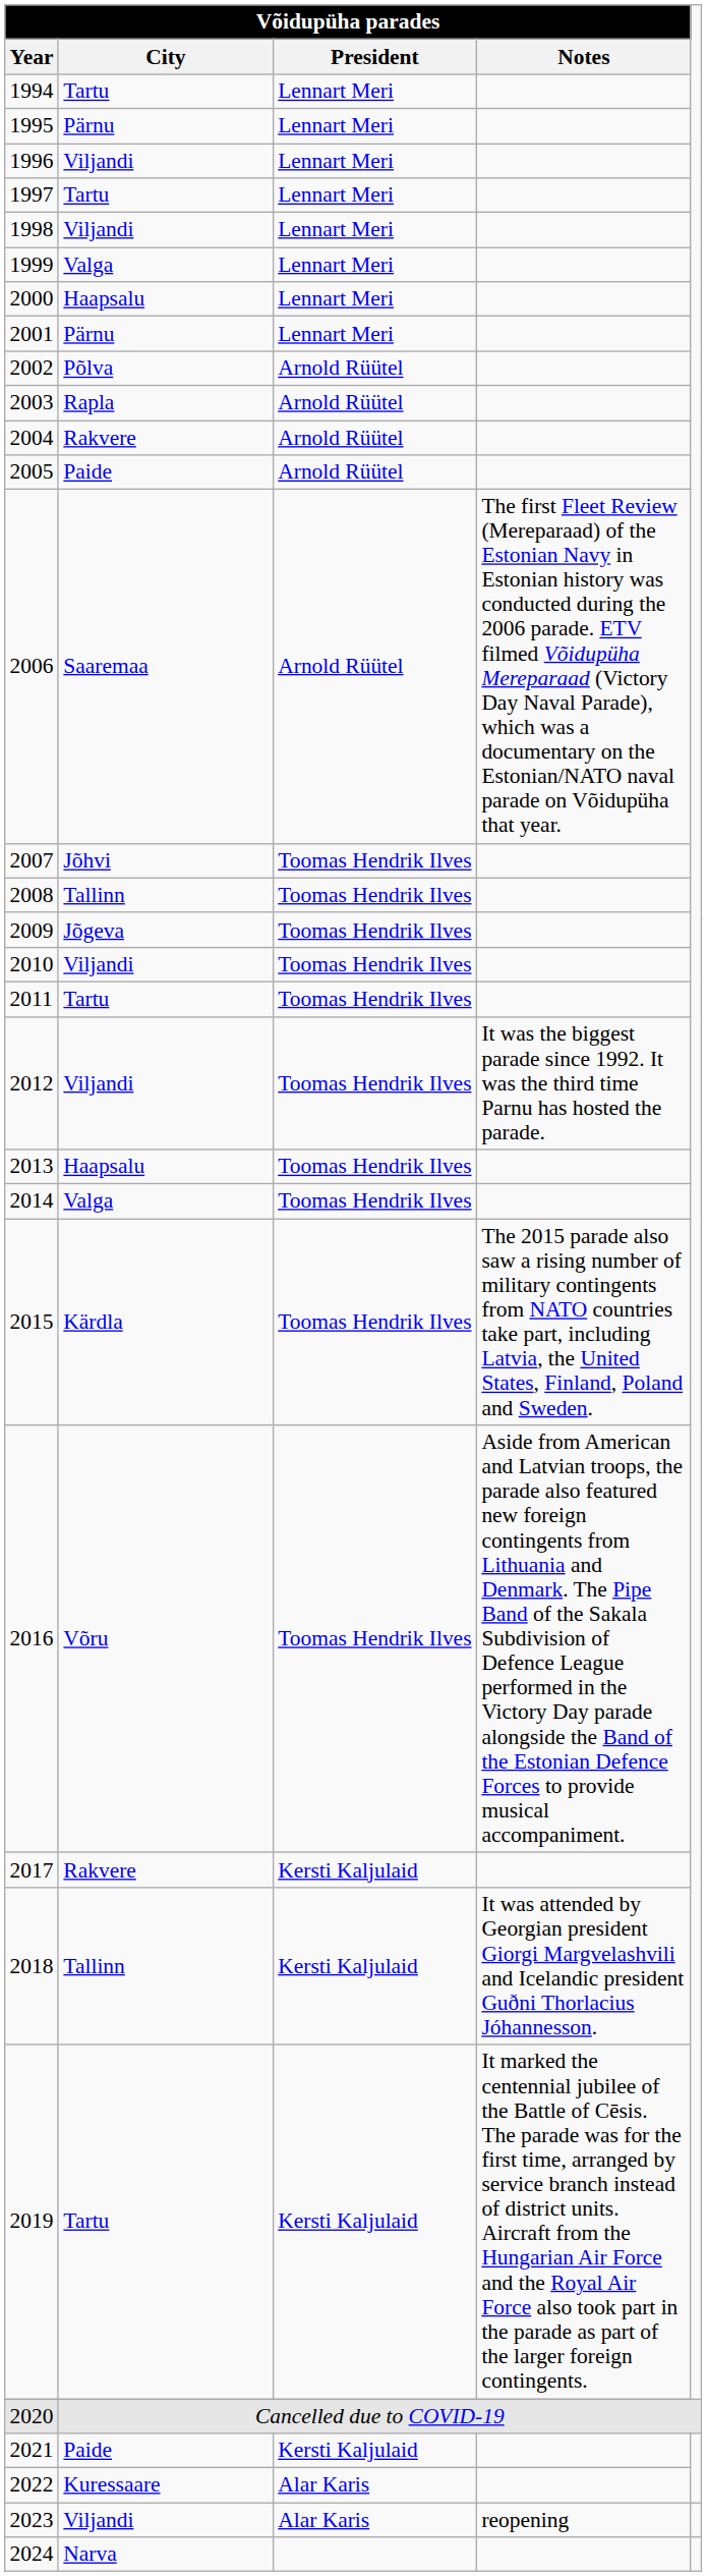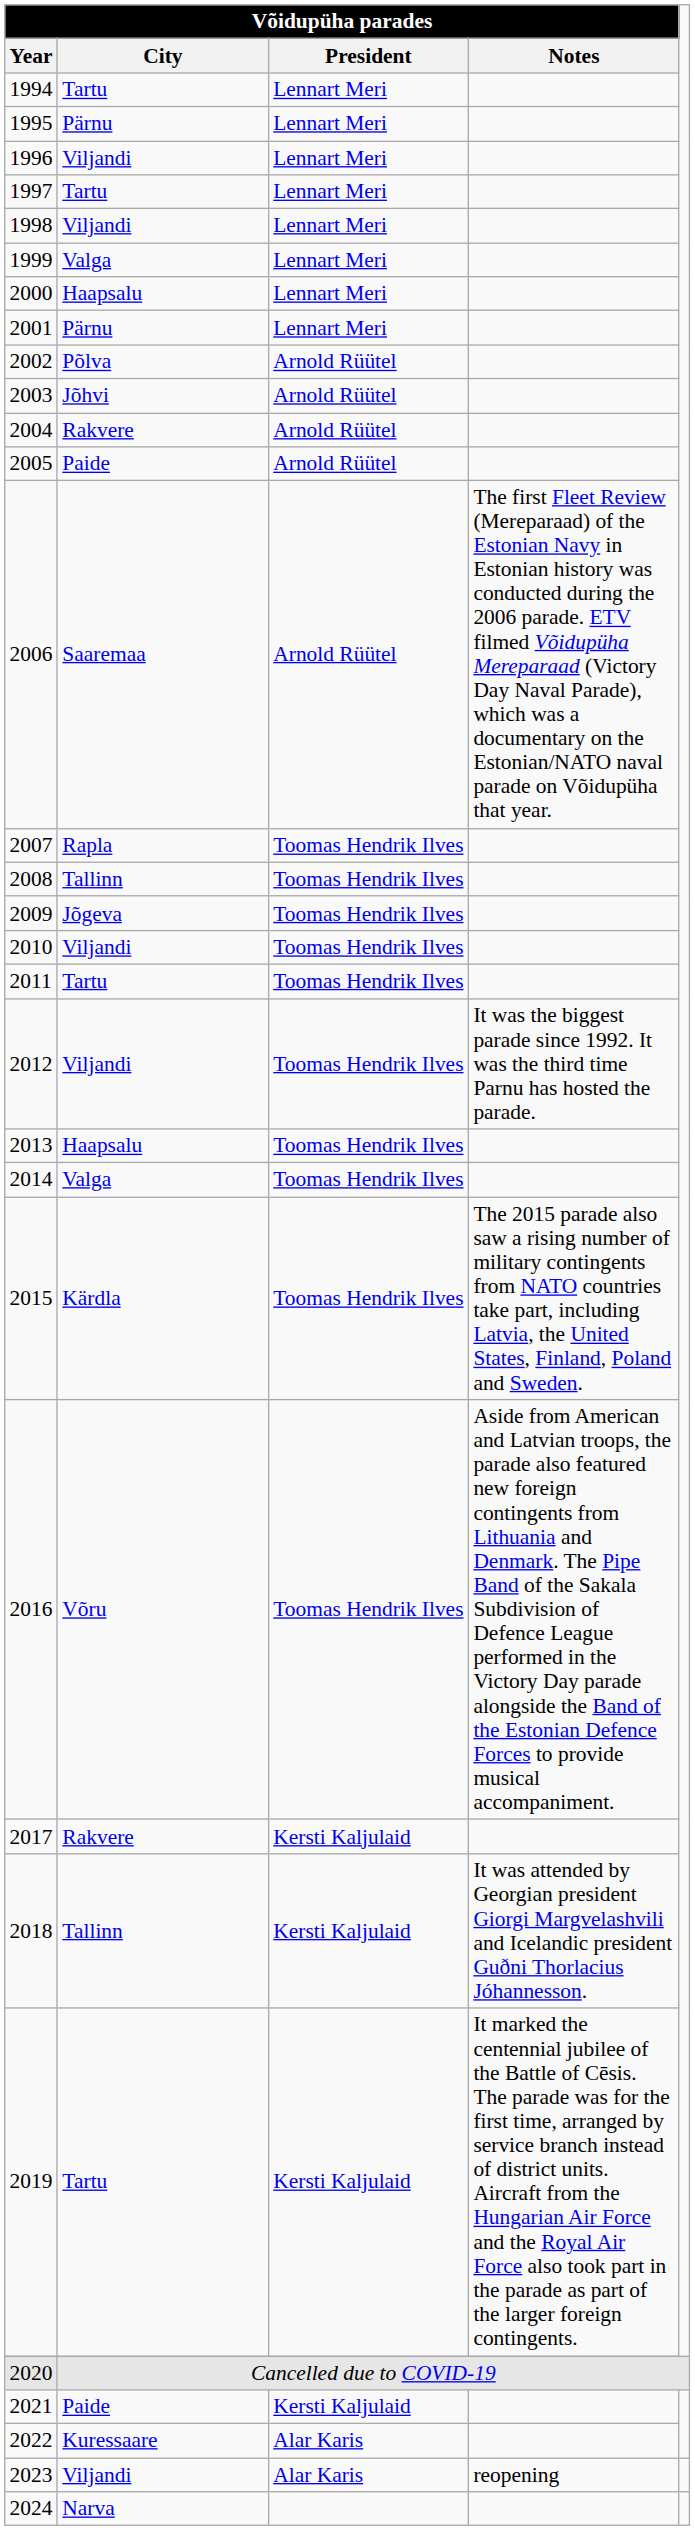2003 | Võidupüha parades / City: Rapla -> Jõhvi
2007 | Võidupüha parades / City: Jõhvi -> Rapla
